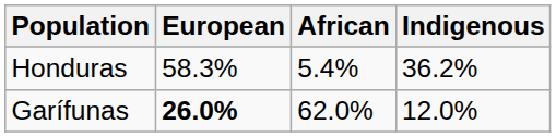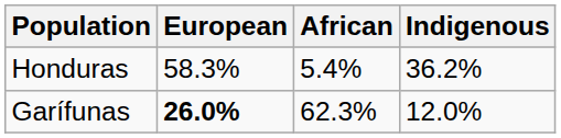Garífunas | African: 62.0% -> 62.3%
